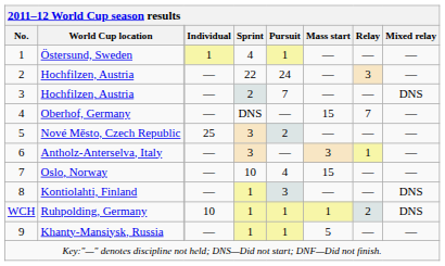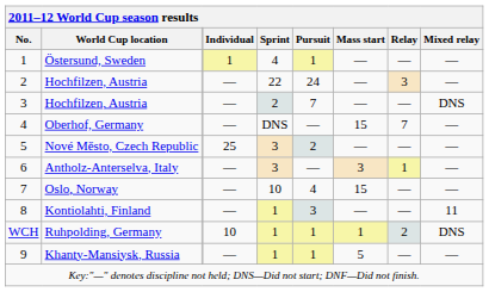Kontiolahti, Finland | Mixed relay: DNS -> 11
